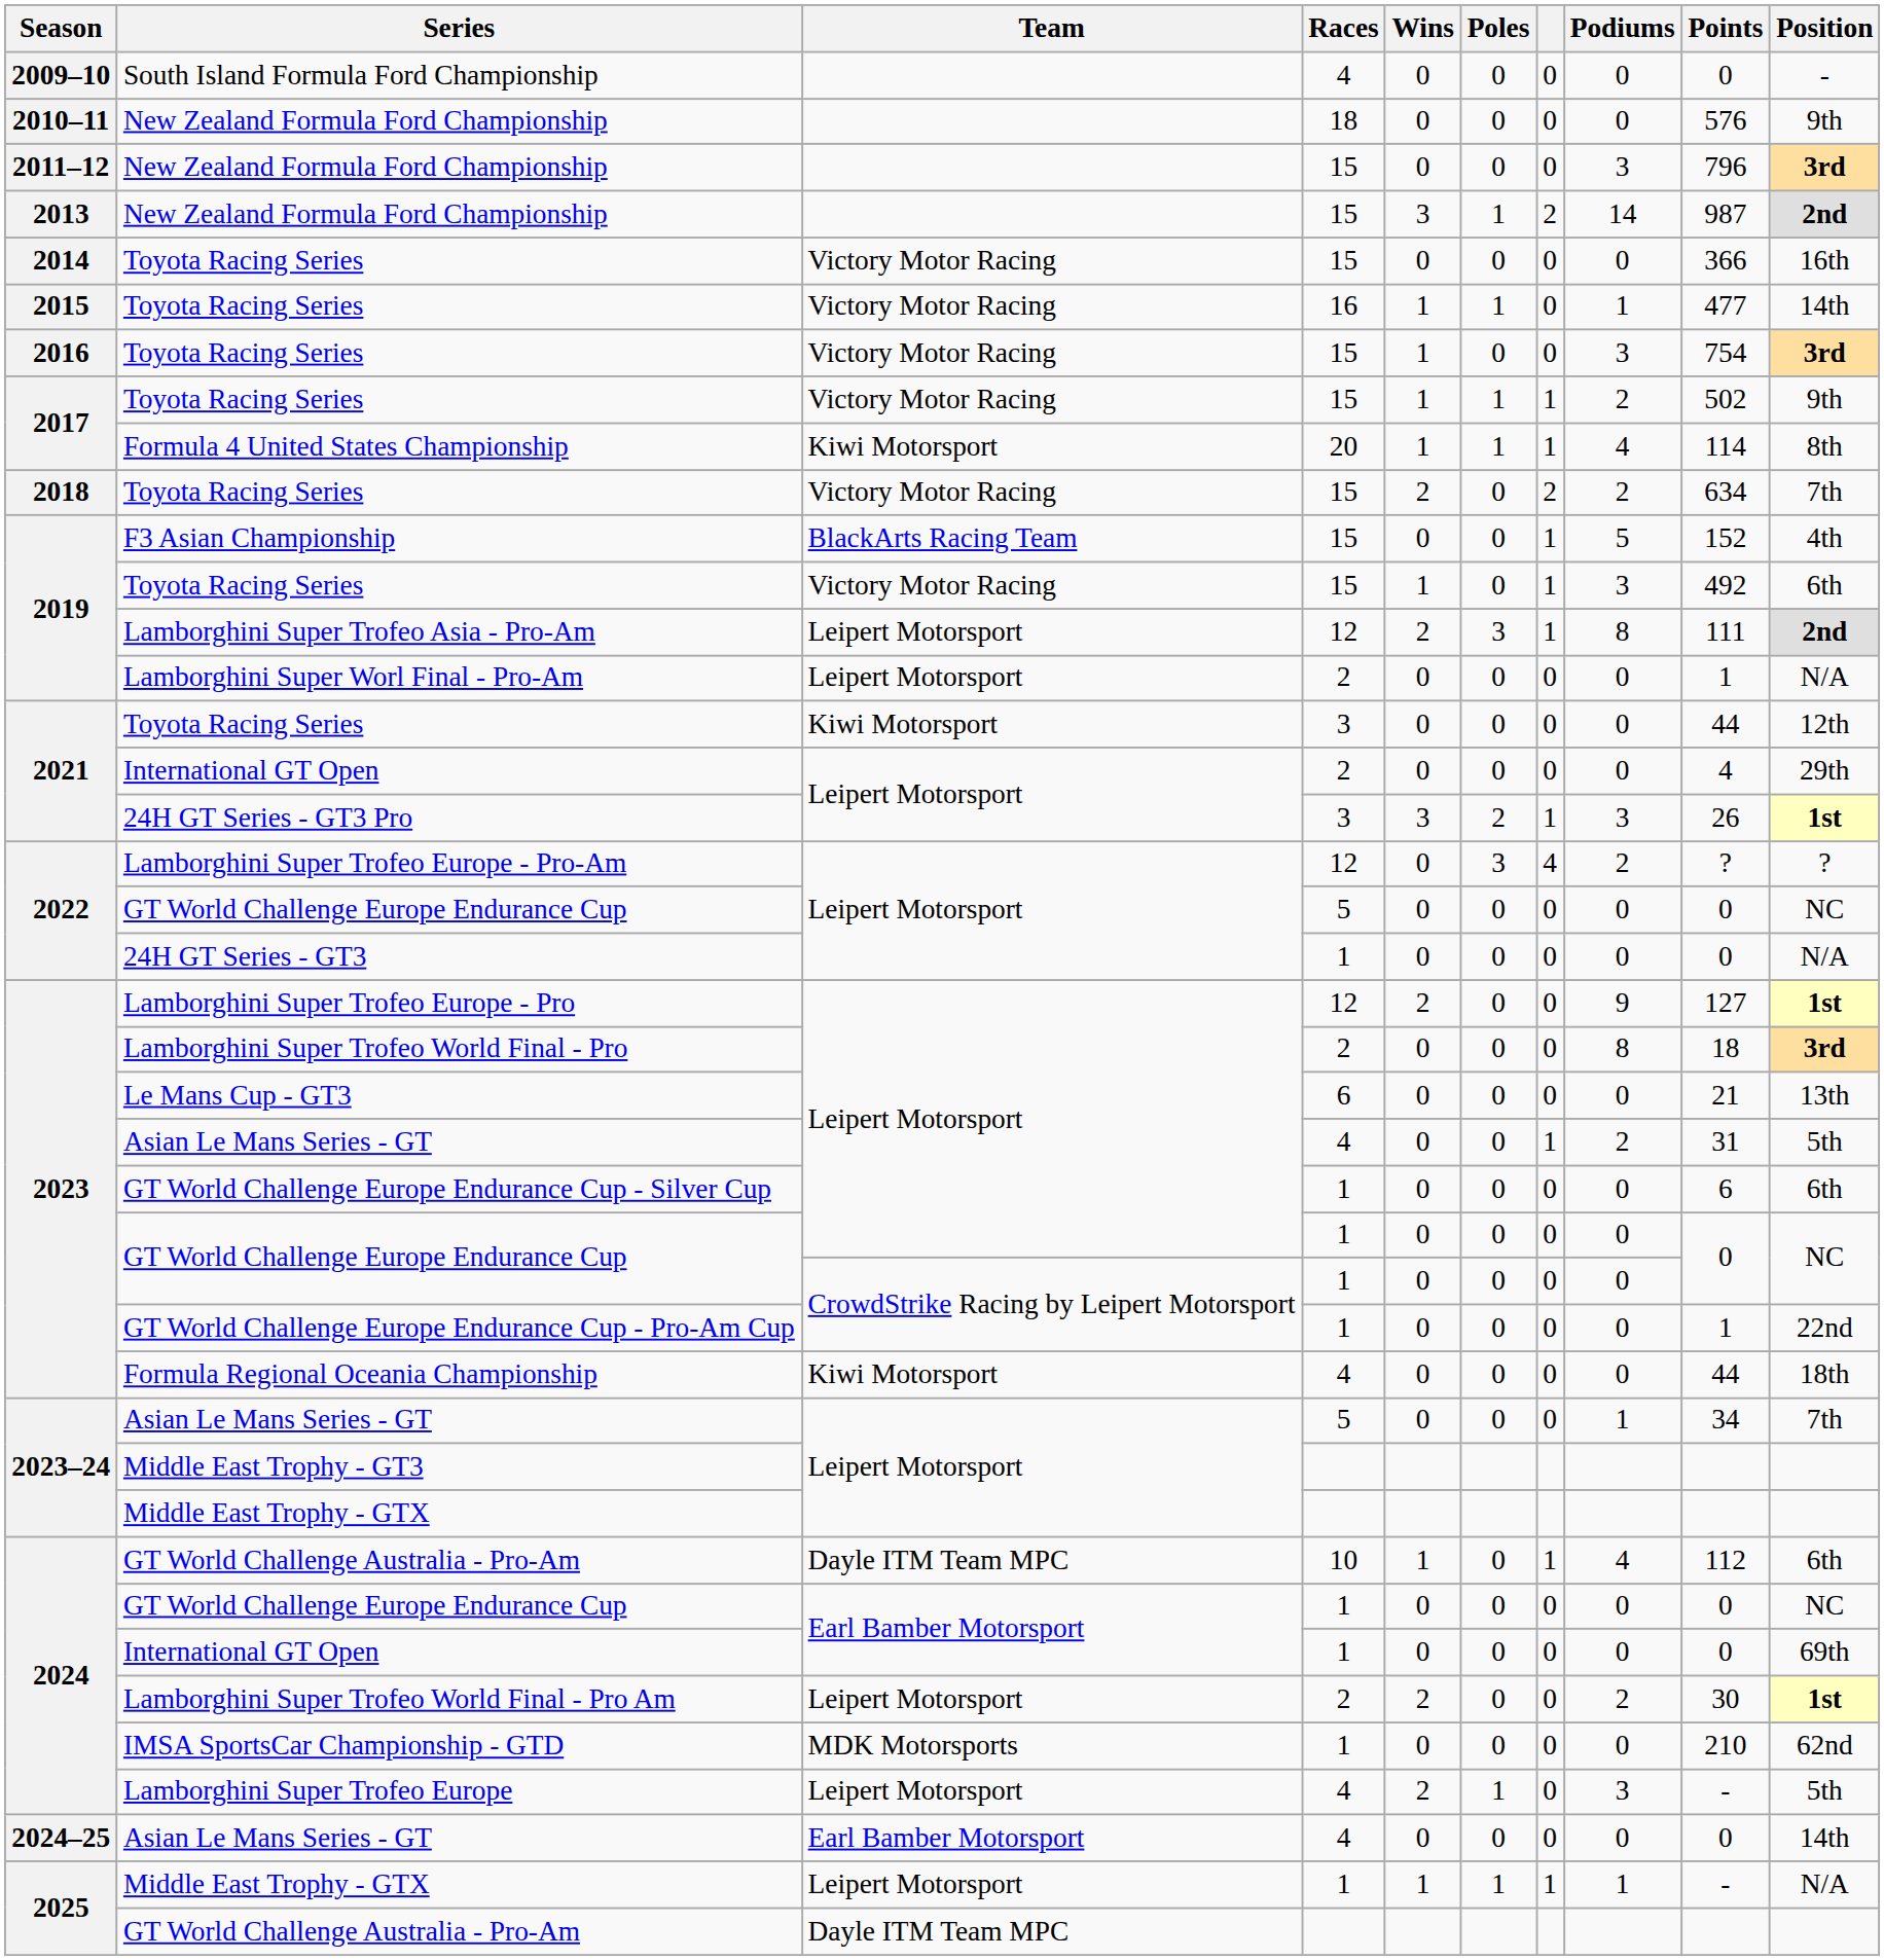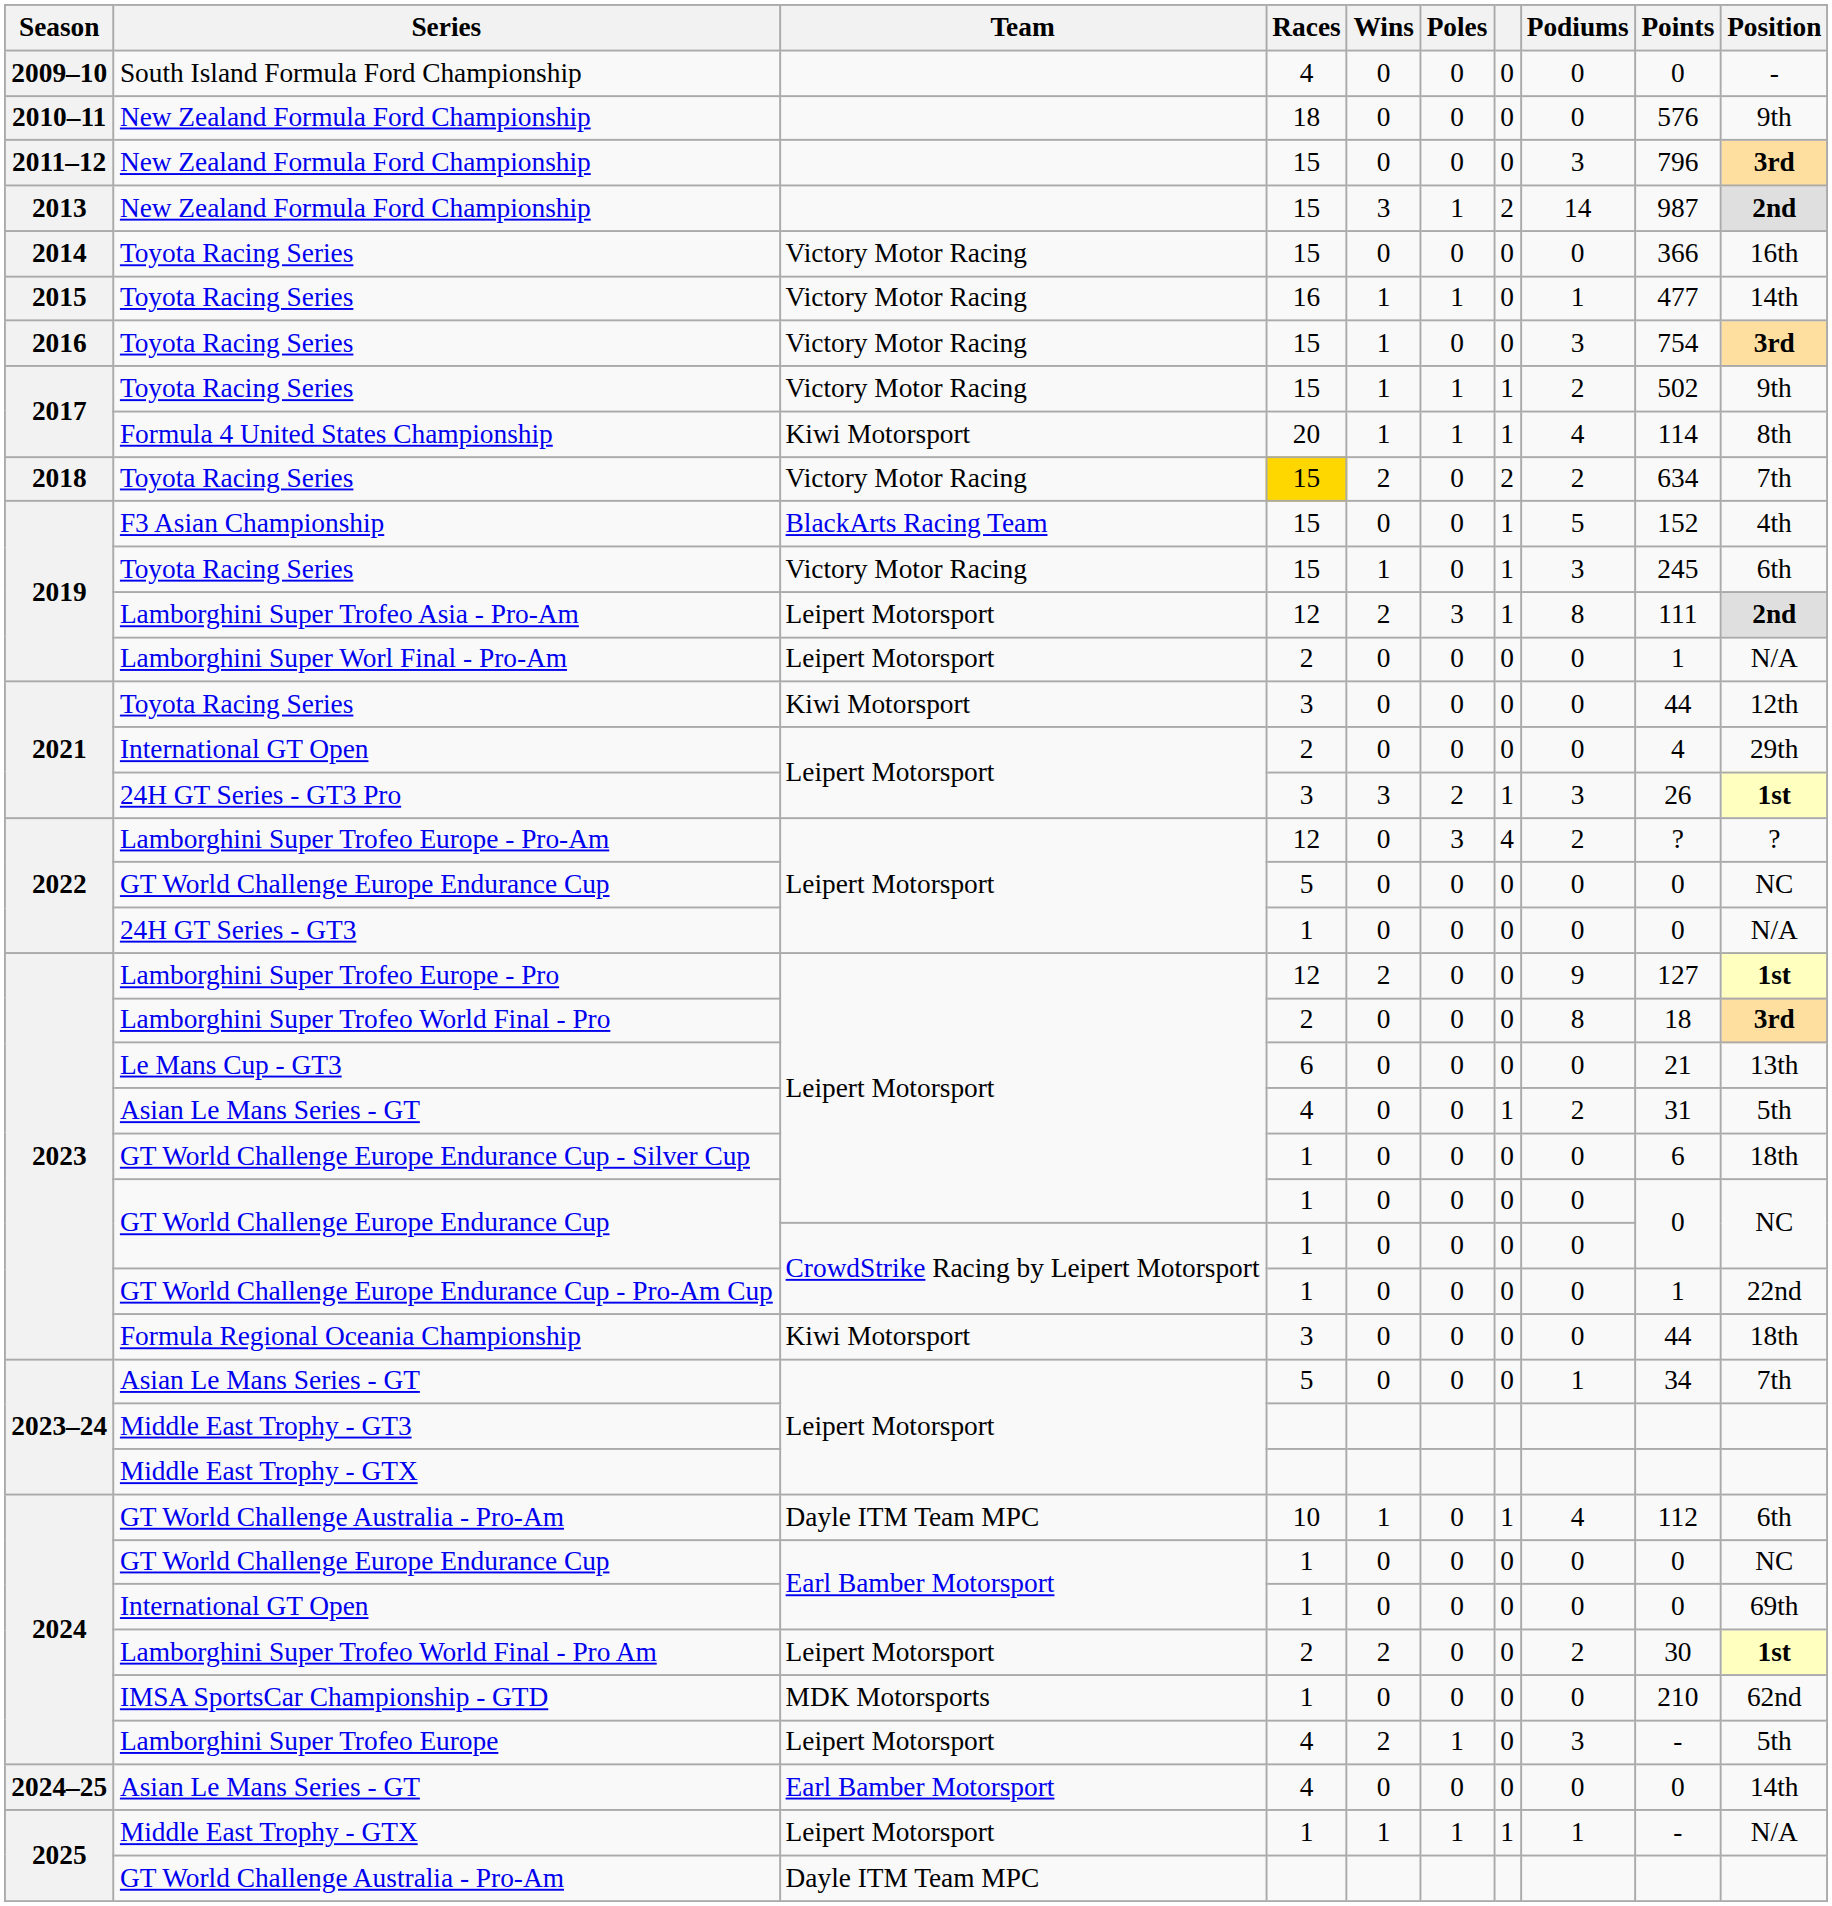2018 / Toyota Racing Series | Races: no background -> gold background
2019 / Toyota Racing Series | Points: 492 -> 245
GT World Challenge Europe Endurance Cup - Silver Cup | Position: 6th -> 18th
Formula Regional Oceania Championship | Races: 4 -> 3
